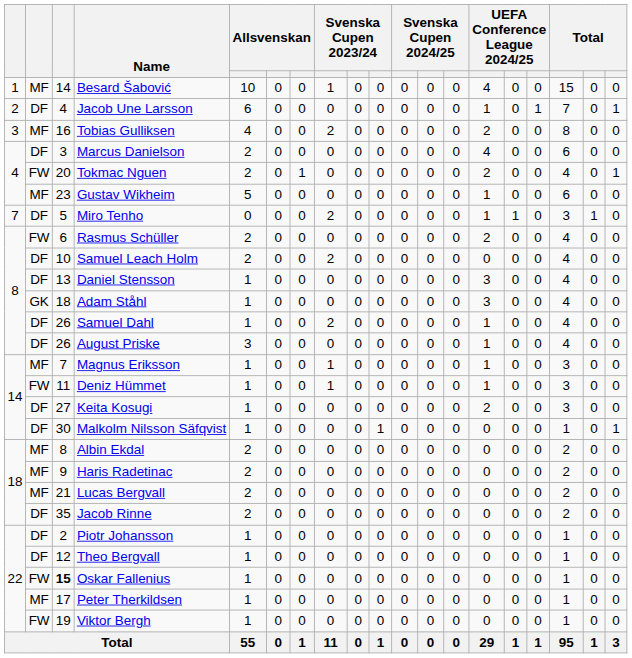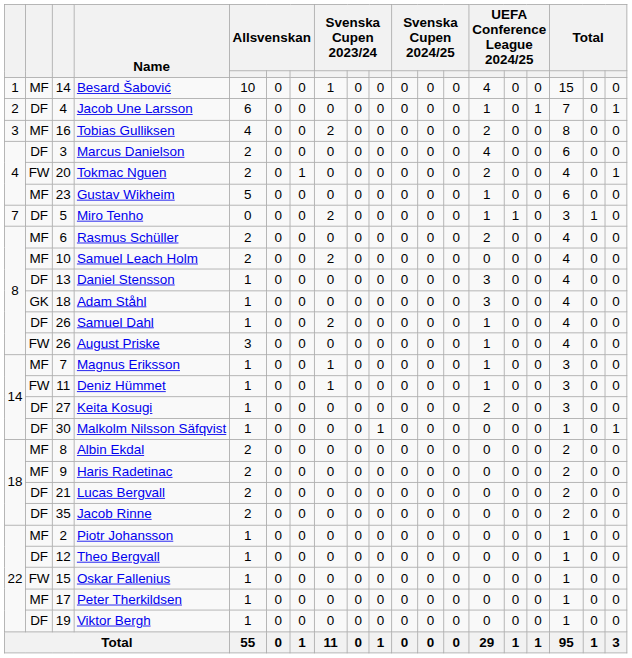Rasmus Schüller | column 2: FW -> MF
Samuel Leach Holm | column 2: DF -> MF
August Priske | column 2: DF -> FW
Lucas Bergvall | column 2: MF -> DF
Piotr Johansson | column 2: DF -> MF
Oskar Fallenius | column 3: bold -> normal
Viktor Bergh | column 2: FW -> DF
